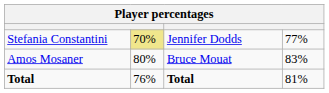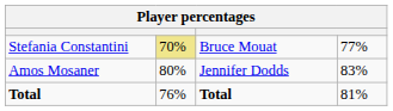Stefania Constantini | column 3: Jennifer Dodds -> Bruce Mouat
Amos Mosaner | column 3: Bruce Mouat -> Jennifer Dodds
